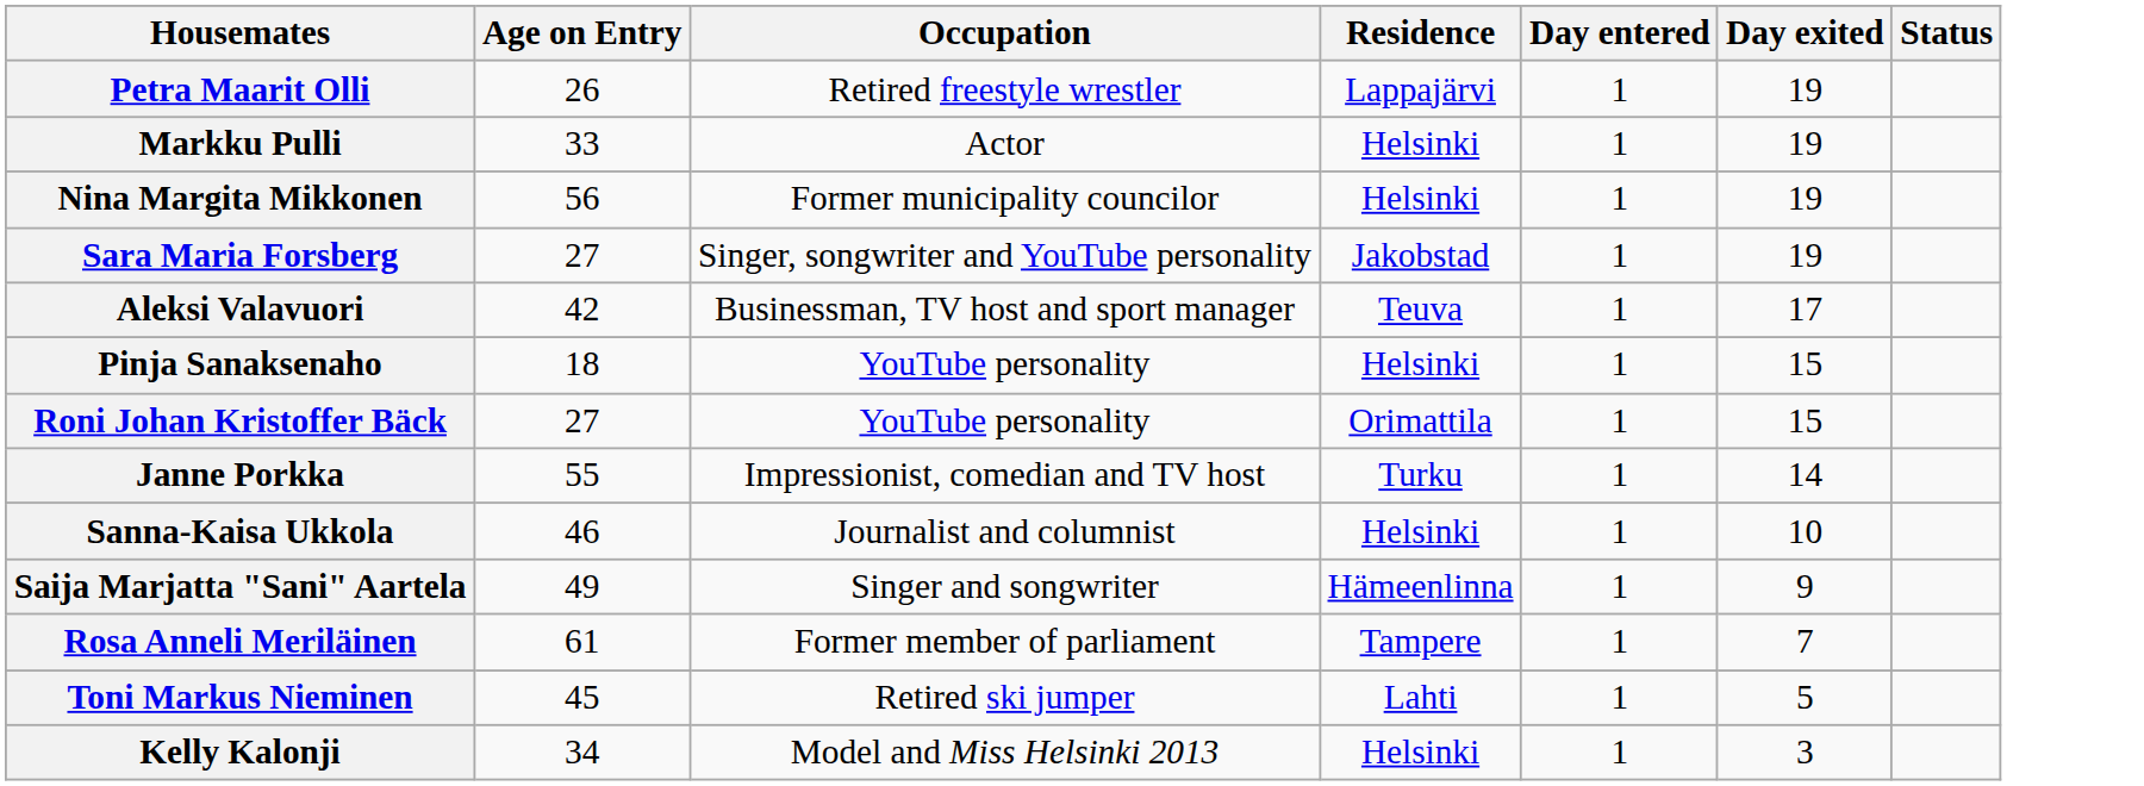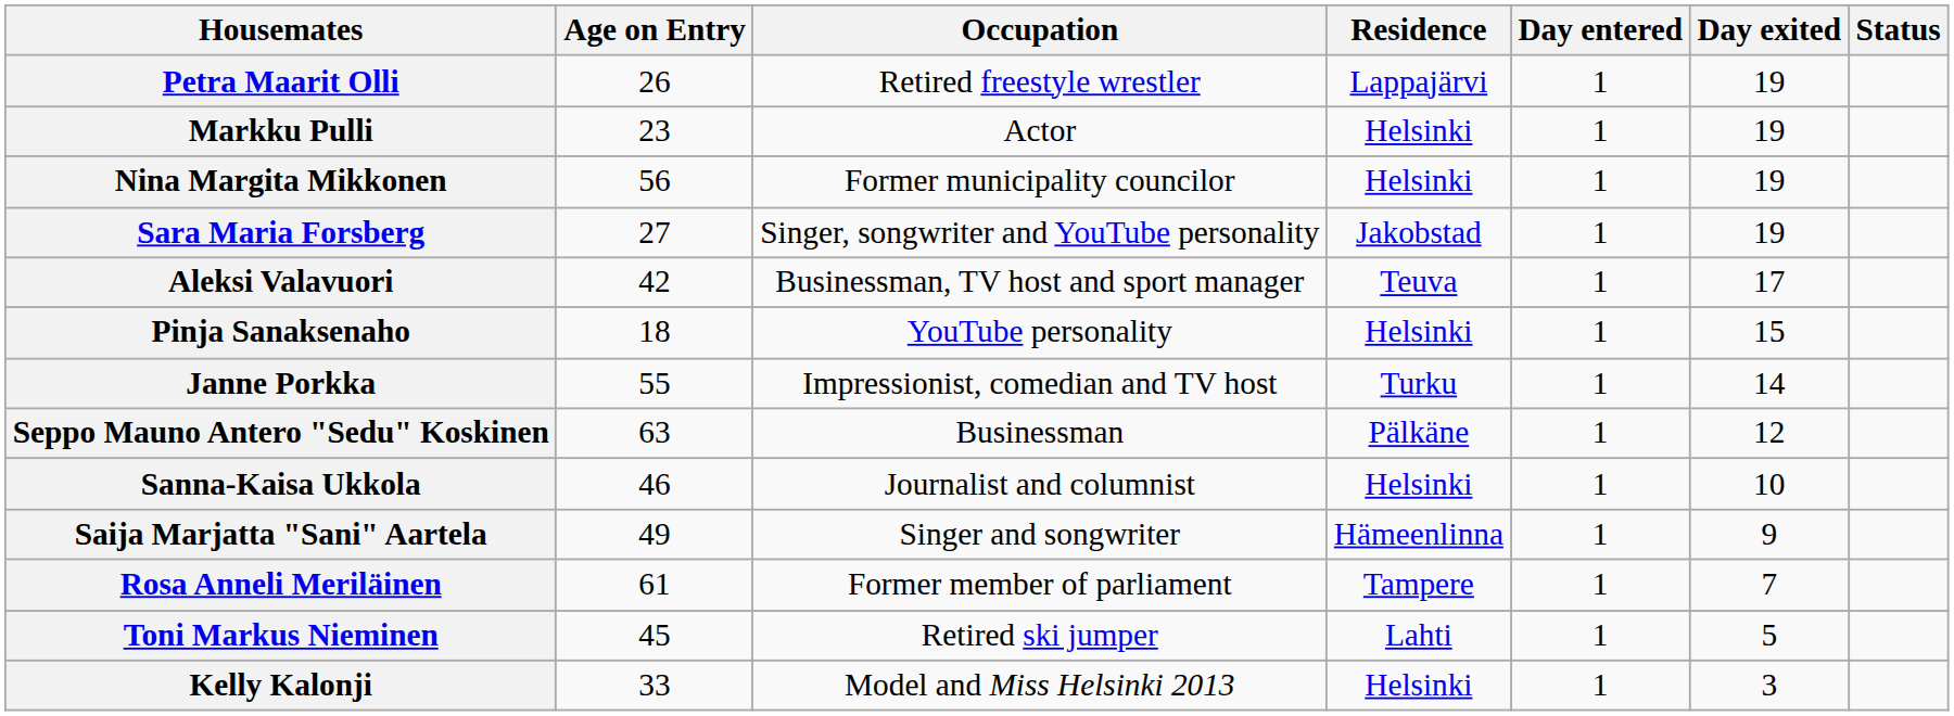Markku Pulli | Age on Entry: 33 -> 23
- row: Roni Johan Kristoffer Bäck | 27 | YouTube personality | Orimattila | 1 | 15
+ row: Seppo Mauno Antero "Sedu" Koskinen | 63 | Businessman | Pälkäne | 1 | 12
Kelly Kalonji | Age on Entry: 34 -> 33
